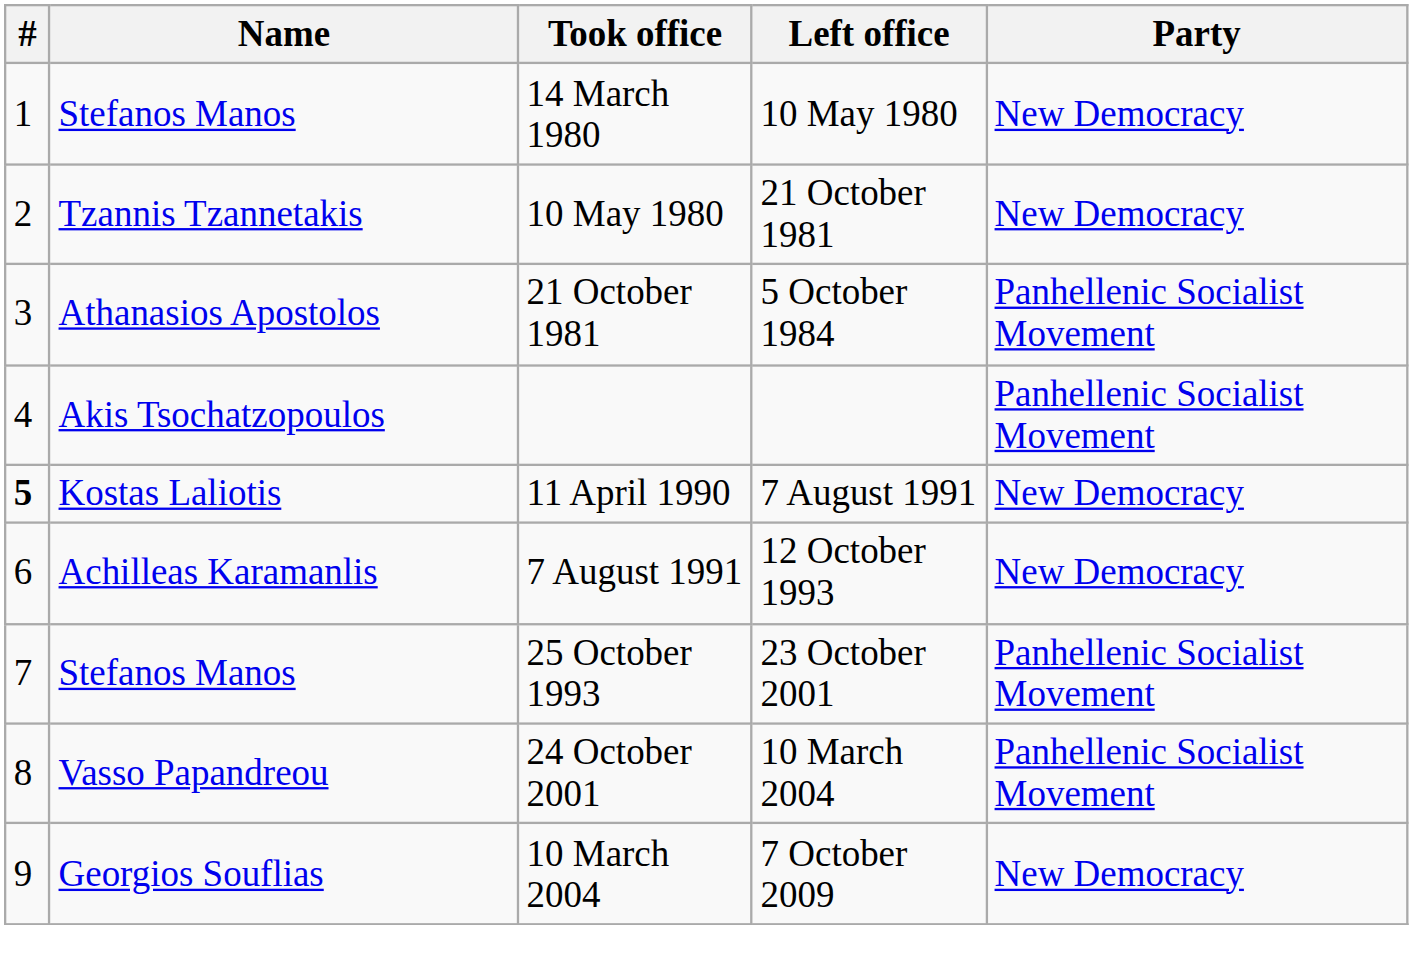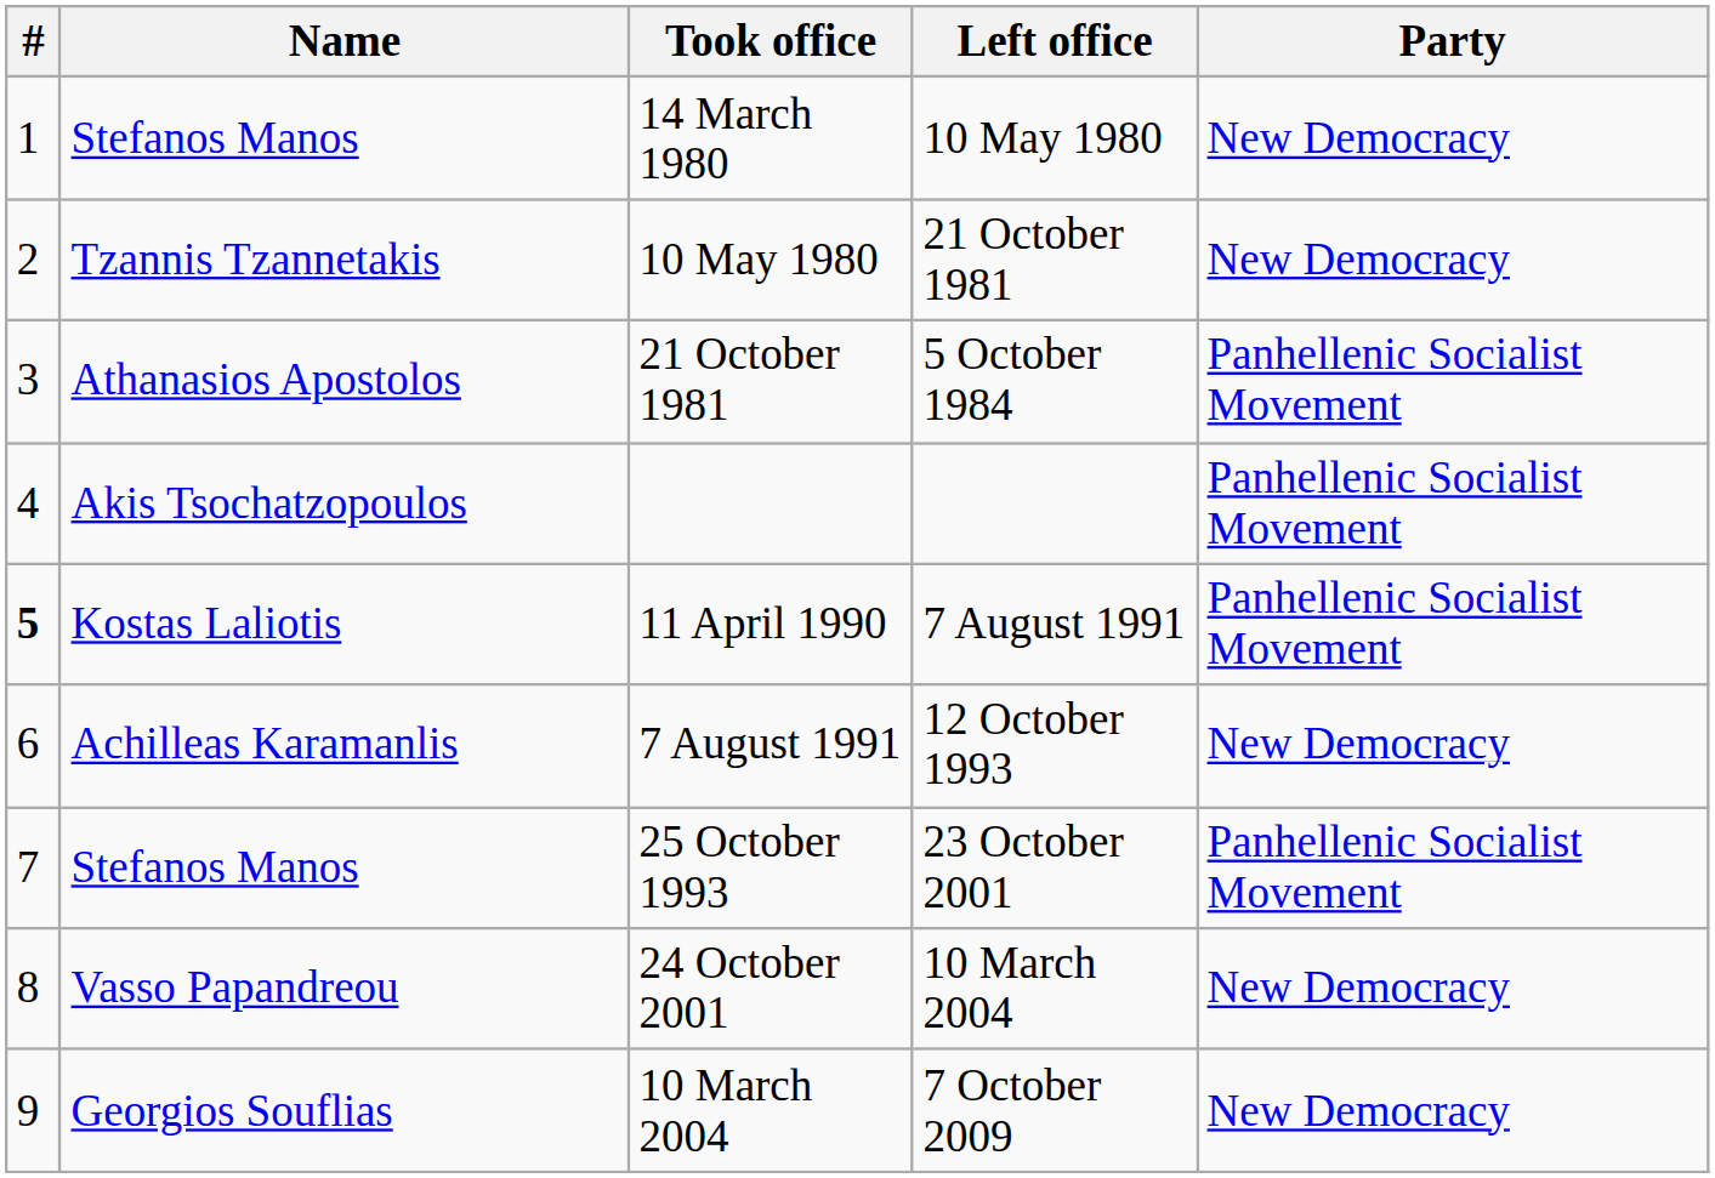11 April 1990 | Party: New Democracy -> Panhellenic Socialist Movement
24 October 2001 | Party: Panhellenic Socialist Movement -> New Democracy
